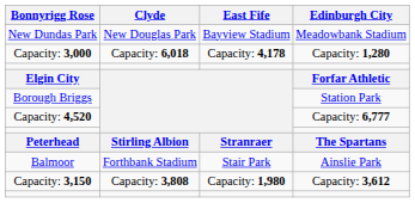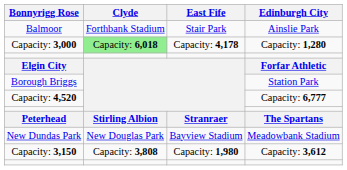rows swapped: New Dundas Park <-> Balmoor
Capacity: 3,000 | Clyde: no background -> lightgreen background
